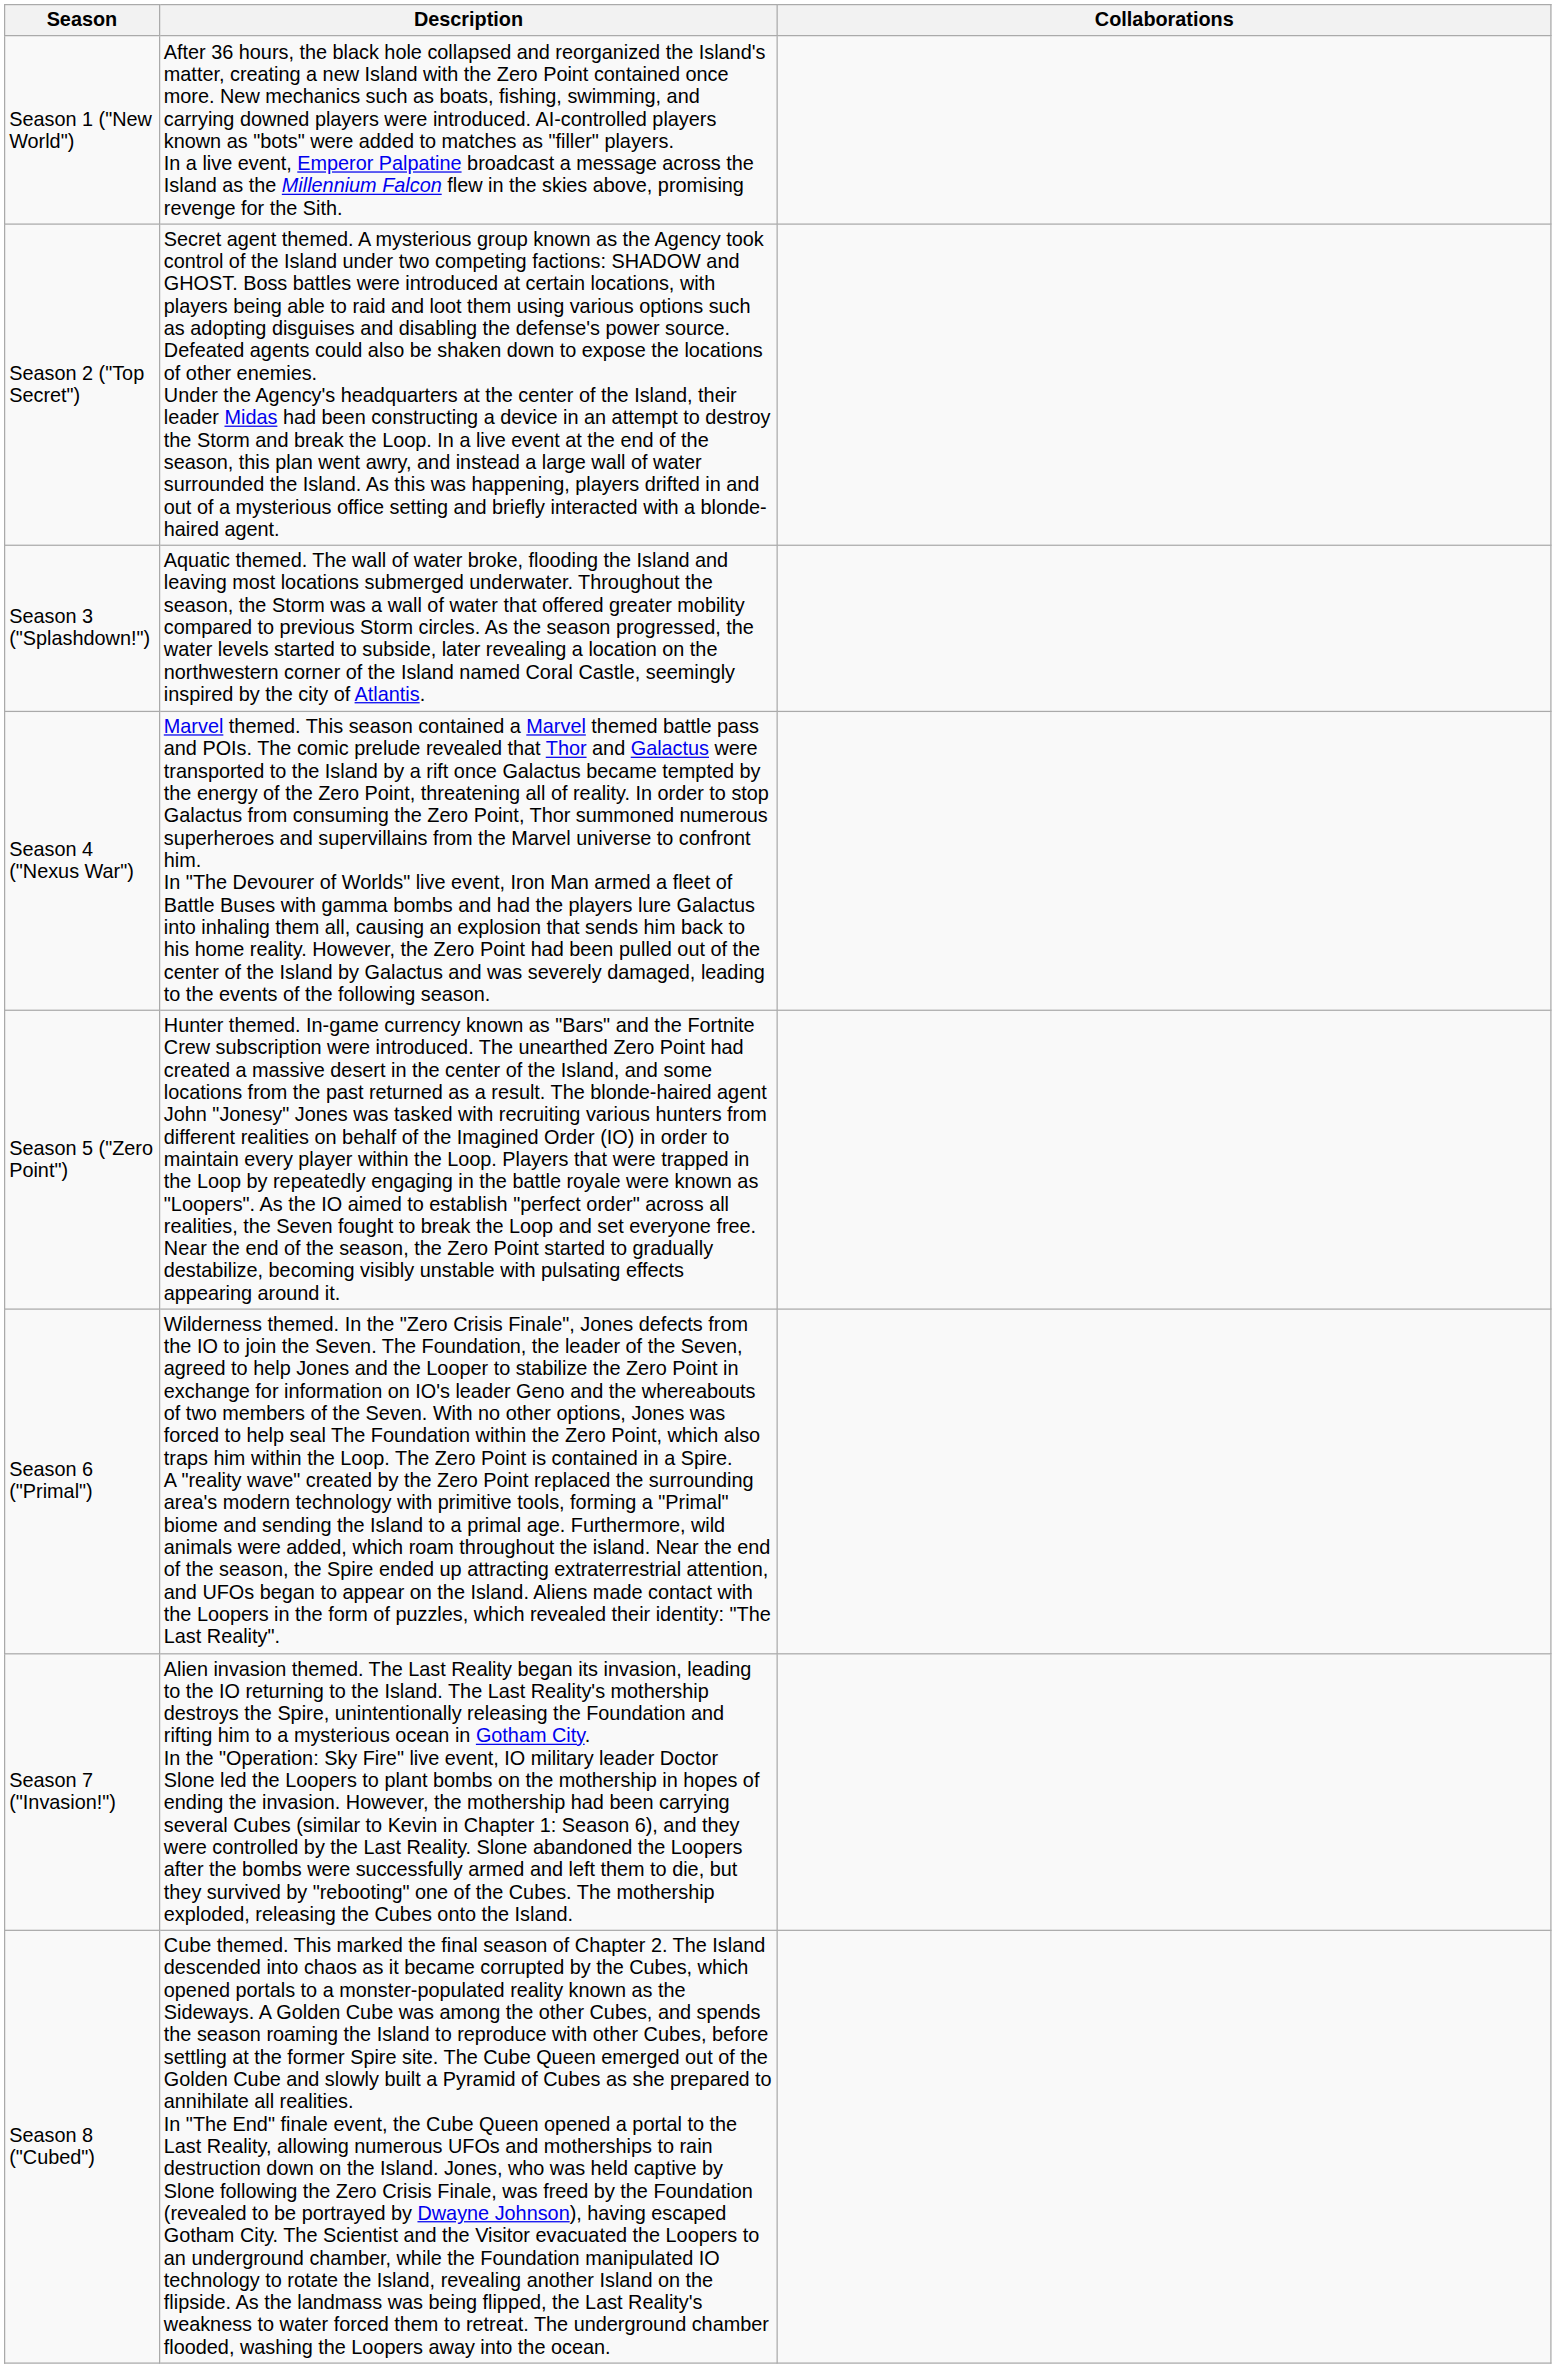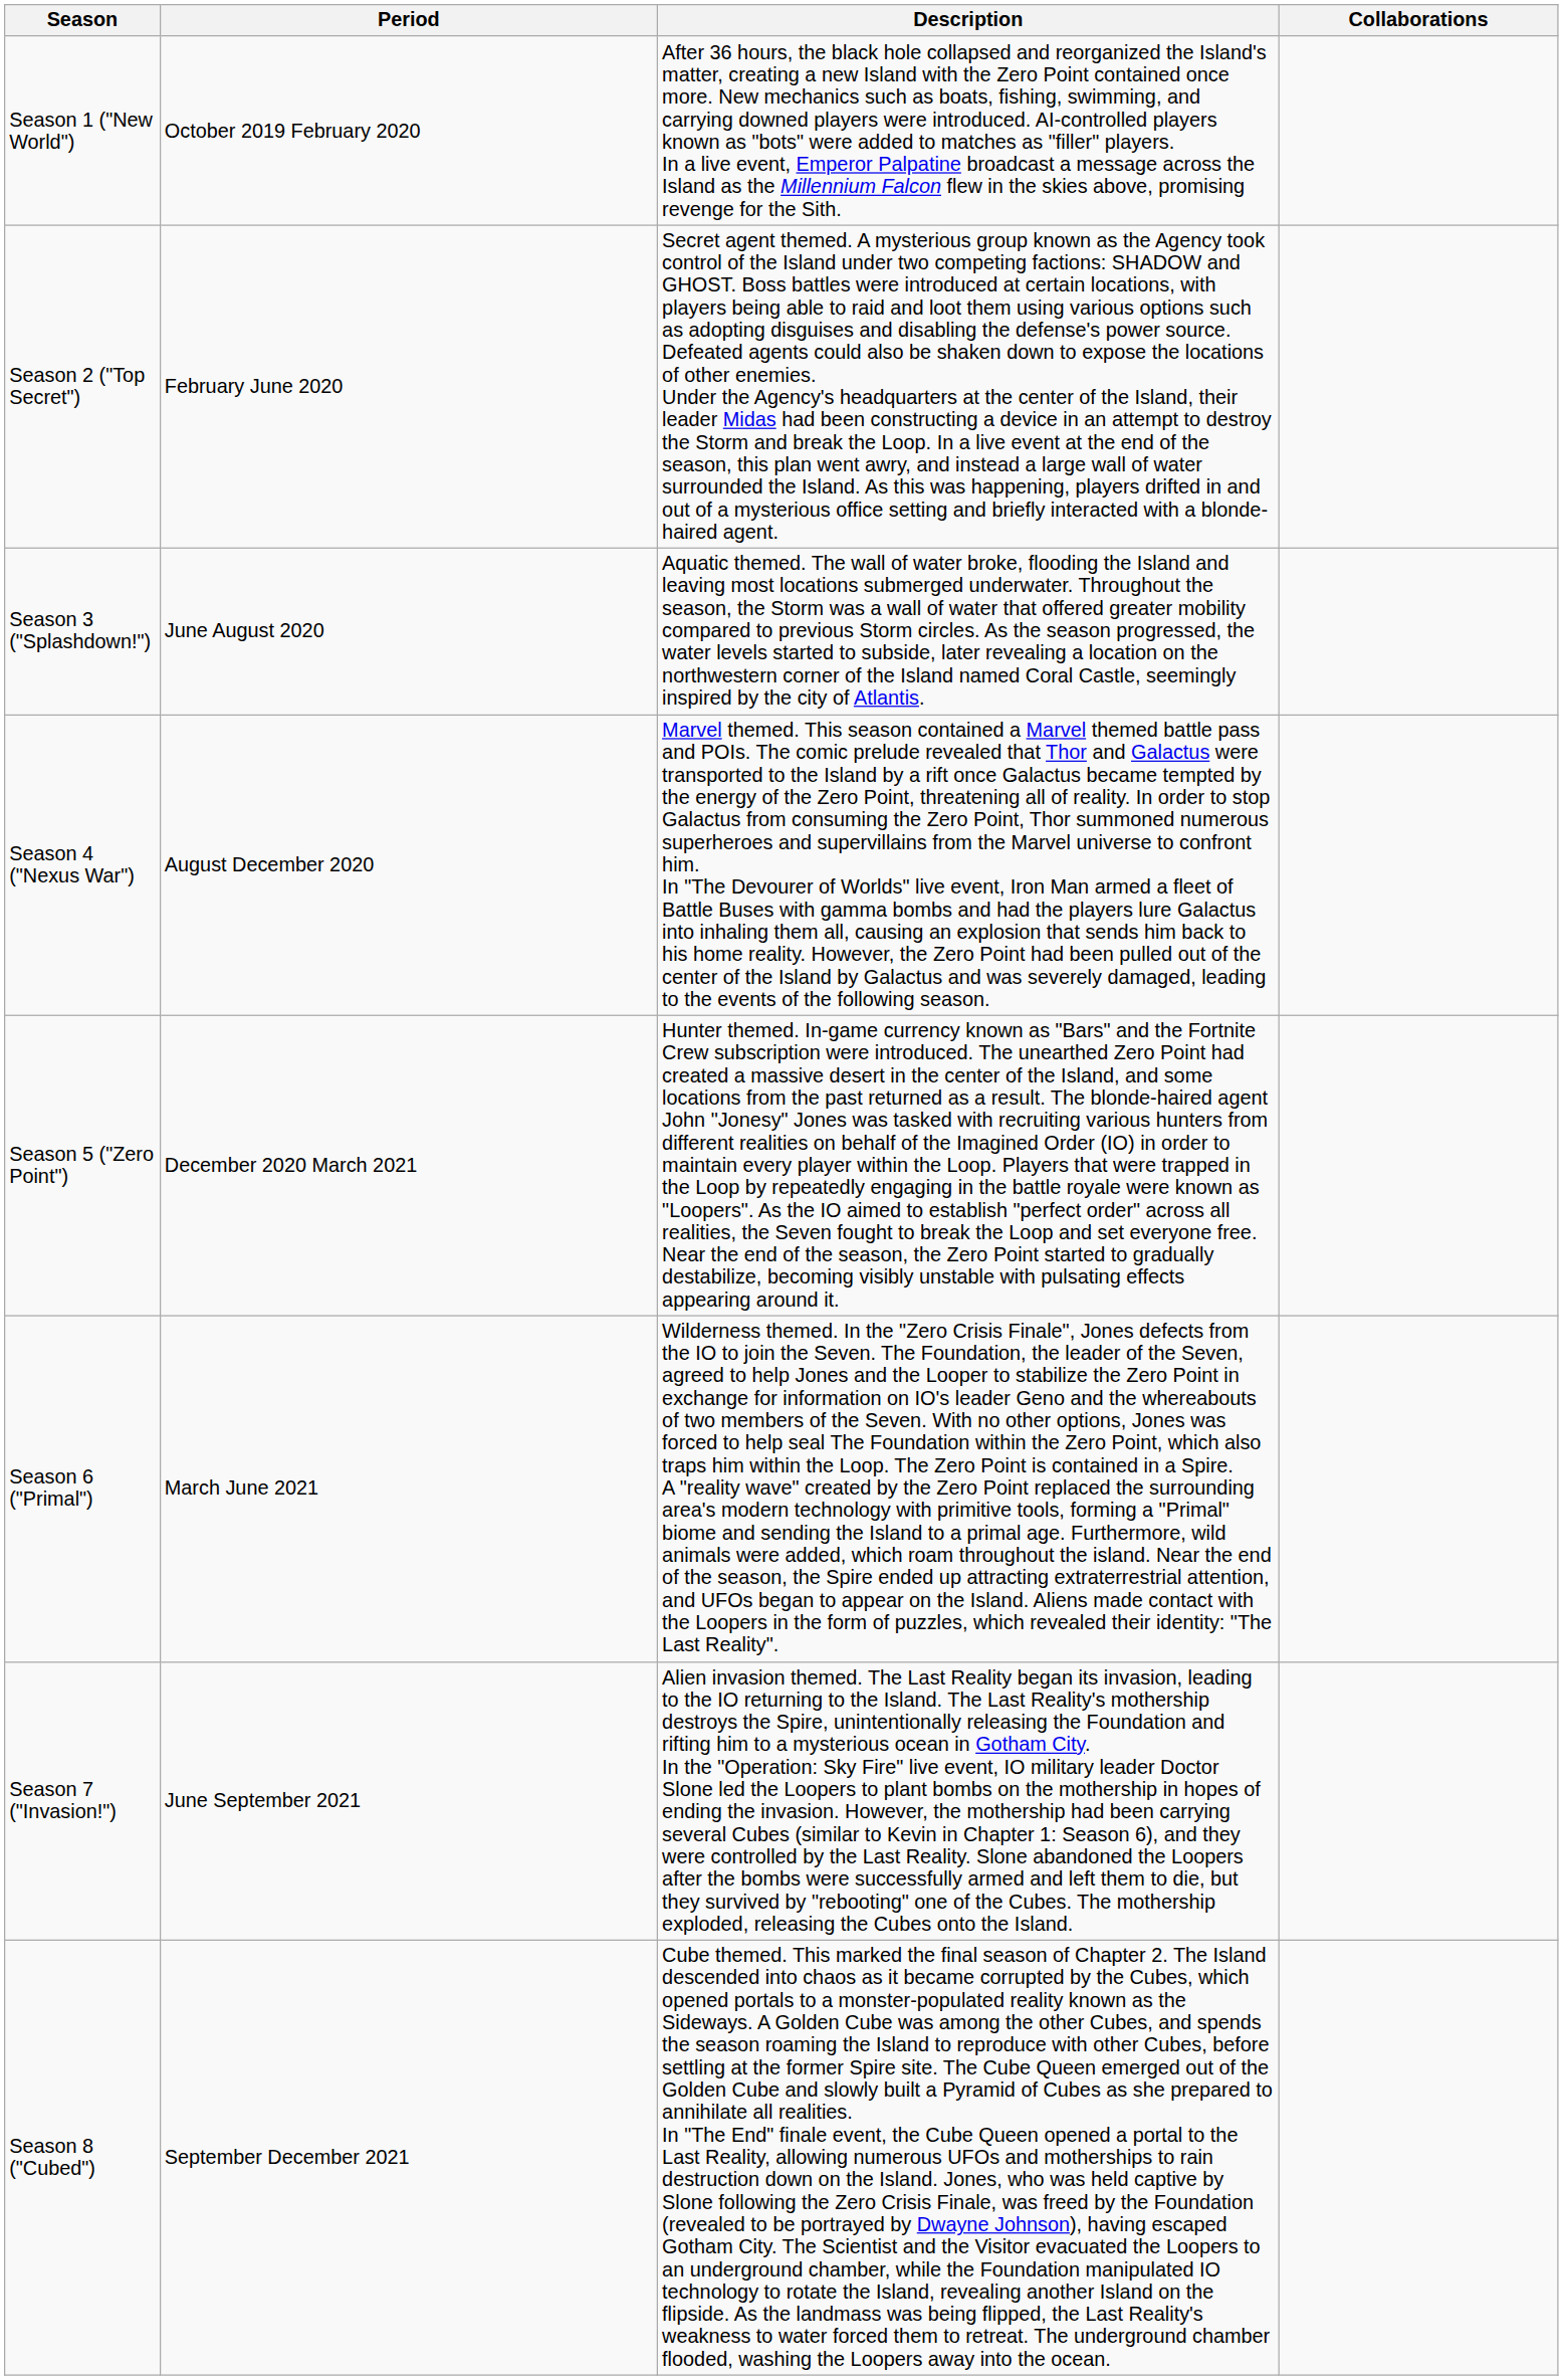+ column: Period | October 2019 February 2020 | February June 2020 | June August 2020 | August December 2020 | December 2020 March 2021 | March June 2021 | June September 2021 | September December 2021
